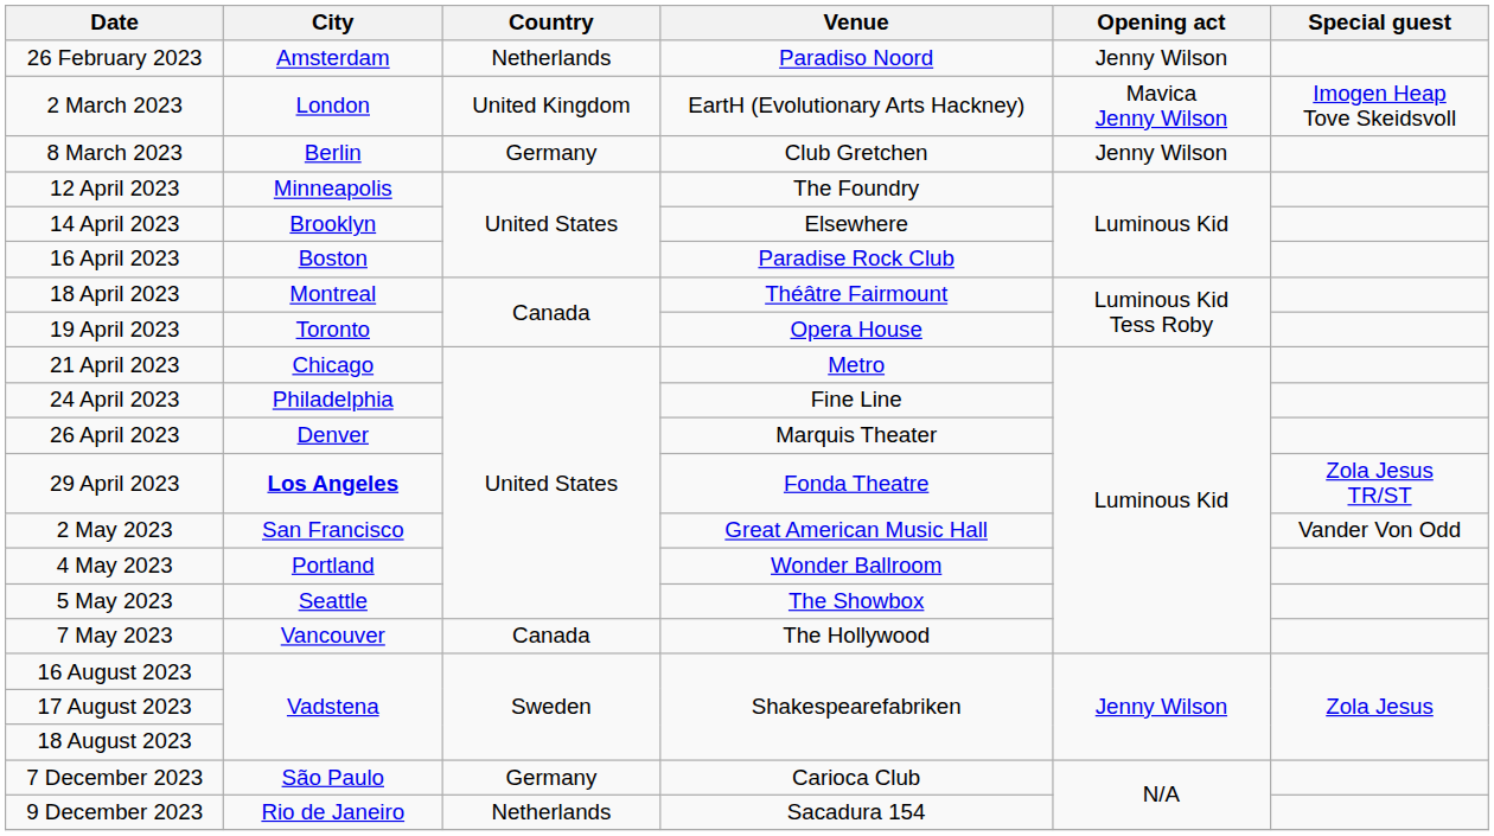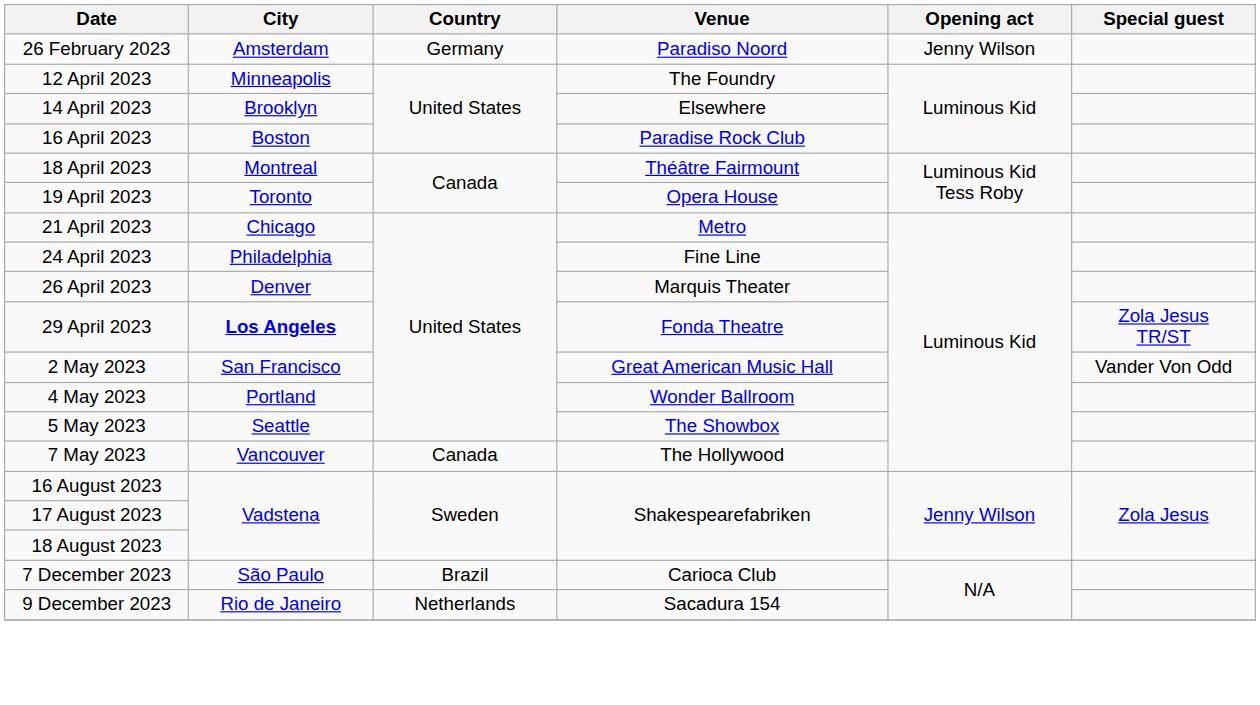26 February 2023 | Country: Netherlands -> Germany
- row: 2 March 2023 | London | United Kingdom | EartH (Evolutionary Arts Hackney) | Mavica Jenny Wilson | Imogen Heap Tove Skeidsvoll
- row: 8 March 2023 | Berlin | Germany | Club Gretchen | Jenny Wilson
7 December 2023 | Country: Germany -> Brazil
